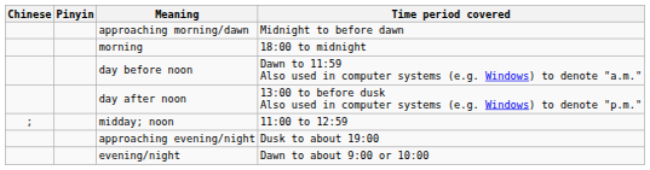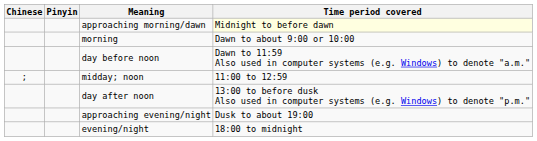approaching morning/dawn | Time period covered: no background -> lightyellow background
morning | Time period covered: 18:00 to midnight -> Dawn to about 9:00 or 10:00
rows swapped: midday; noon <-> day after noon
evening/night | Time period covered: Dawn to about 9:00 or 10:00 -> 18:00 to midnight
